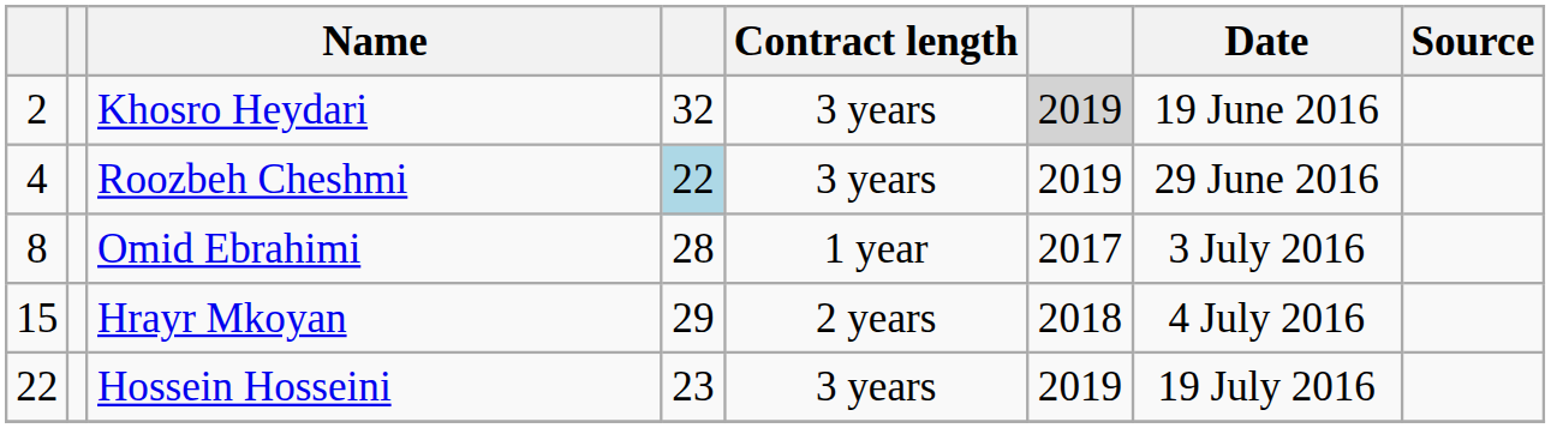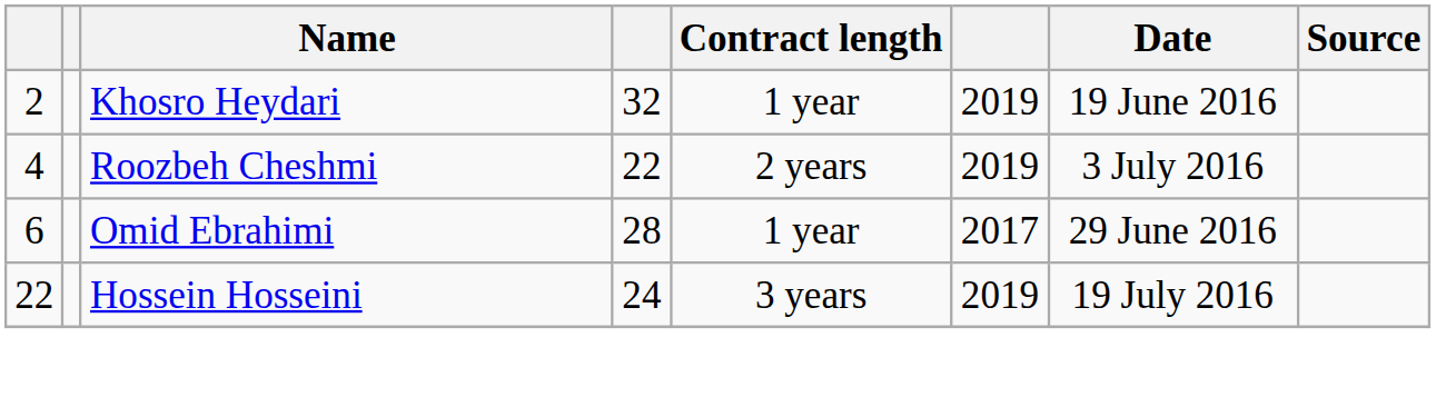Khosro Heydari | Contract length: 3 years -> 1 year
Khosro Heydari | column 6: lightgrey background -> no background
Roozbeh Cheshmi | column 4: lightblue background -> no background
Roozbeh Cheshmi | Contract length: 3 years -> 2 years
Roozbeh Cheshmi | Date: 29 June 2016 -> 3 July 2016
Omid Ebrahimi | column 1: 8 -> 6
Omid Ebrahimi | Date: 3 July 2016 -> 29 June 2016
- row: 15 | Hrayr Mkoyan | 29 | 2 years | 2018 | 4 July 2016
Hossein Hosseini | column 4: 23 -> 24
